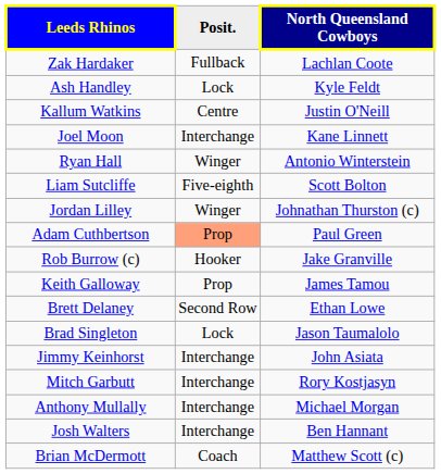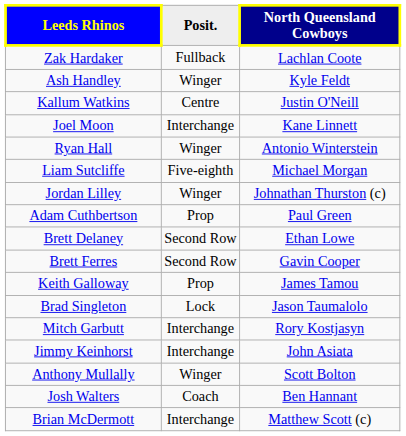Ash Handley | Posit.: Lock -> Winger
Liam Sutcliffe | North Queensland Cowboys: Scott Bolton -> Michael Morgan
Adam Cuthbertson | Posit.: lightsalmon background -> no background
- row: Rob Burrow (c) | Hooker | Jake Granville
rows swapped: Keith Galloway <-> Brett Delaney
+ row: Brett Ferres | Second Row | Gavin Cooper
rows swapped: Mitch Garbutt <-> Jimmy Keinhorst
Anthony Mullally | Posit.: Interchange -> Winger
Anthony Mullally | North Queensland Cowboys: Michael Morgan -> Scott Bolton
Josh Walters | Posit.: Interchange -> Coach
Brian McDermott | Posit.: Coach -> Interchange
